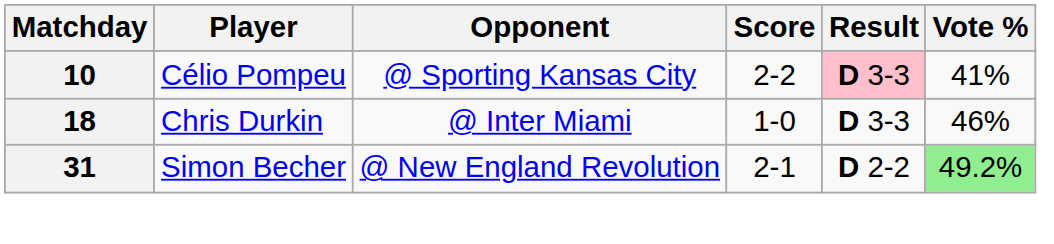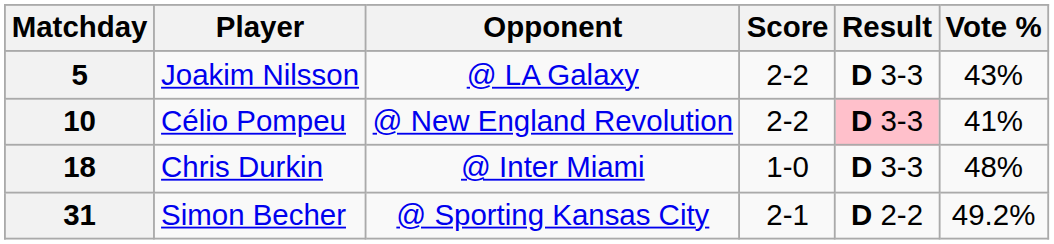+ row: 5 | Joakim Nilsson | @ LA Galaxy | 2-2 | D 3-3 | 43%
10 | Opponent: @ Sporting Kansas City -> @ New England Revolution
18 | Vote %: 46% -> 48%
31 | Opponent: @ New England Revolution -> @ Sporting Kansas City
31 | Vote %: lightgreen background -> no background
